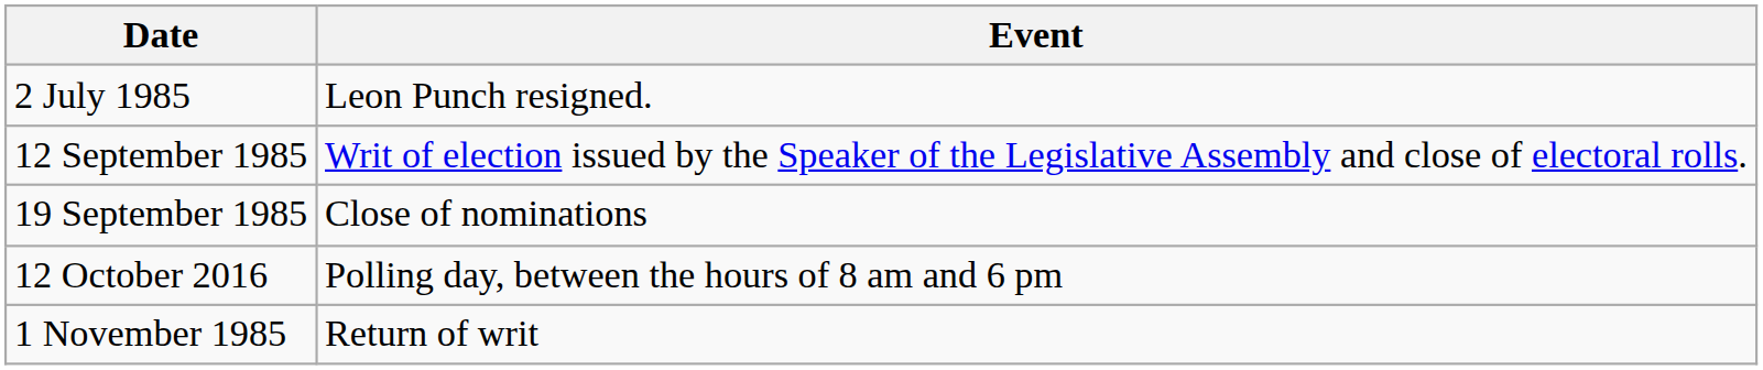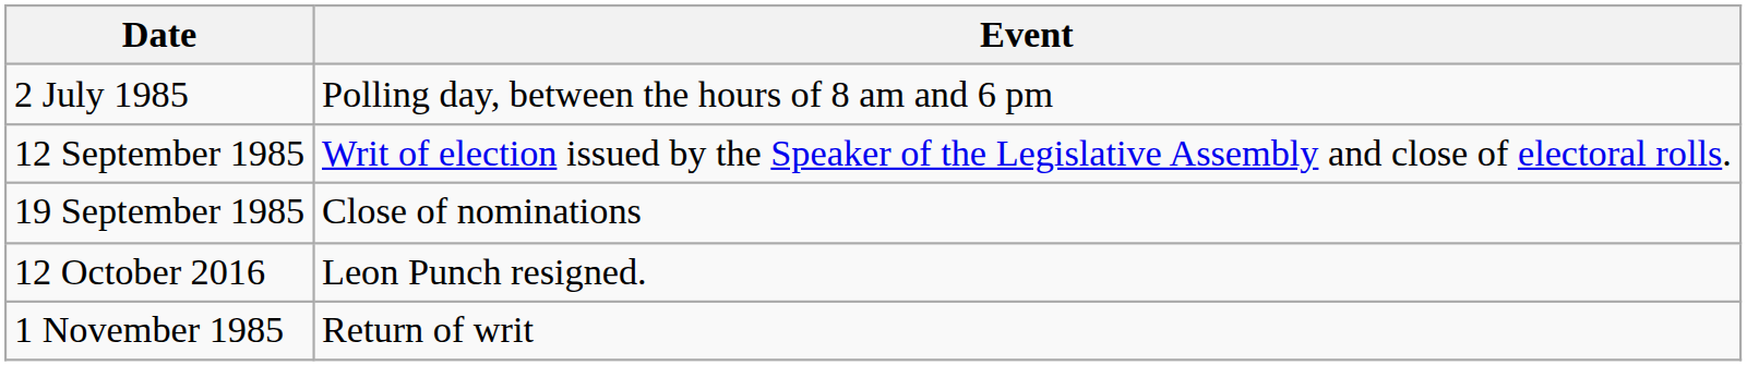2 July 1985 | Event: Leon Punch resigned. -> Polling day, between the hours of 8 am and 6 pm
12 October 2016 | Event: Polling day, between the hours of 8 am and 6 pm -> Leon Punch resigned.
